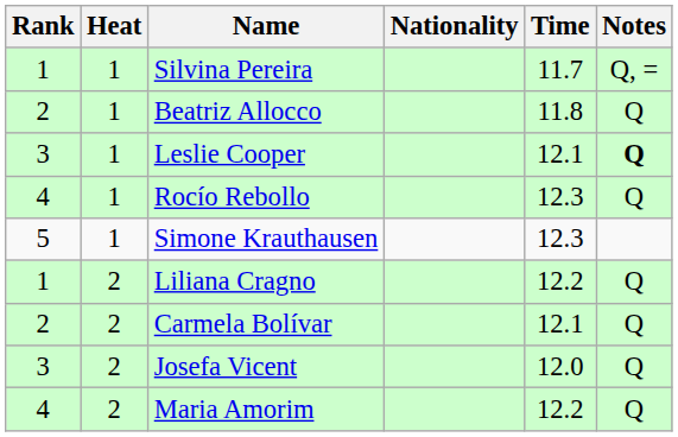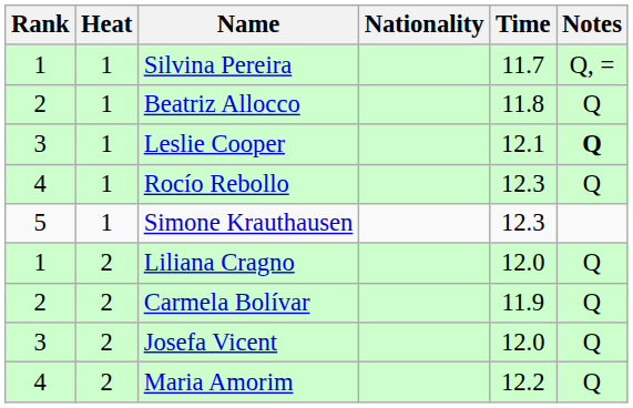Liliana Cragno | Time: 12.2 -> 12.0
Carmela Bolívar | Time: 12.1 -> 11.9
